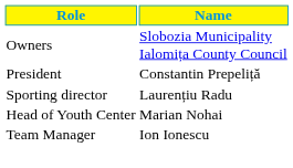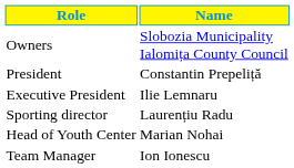+ row: Executive President | Ilie Lemnaru
